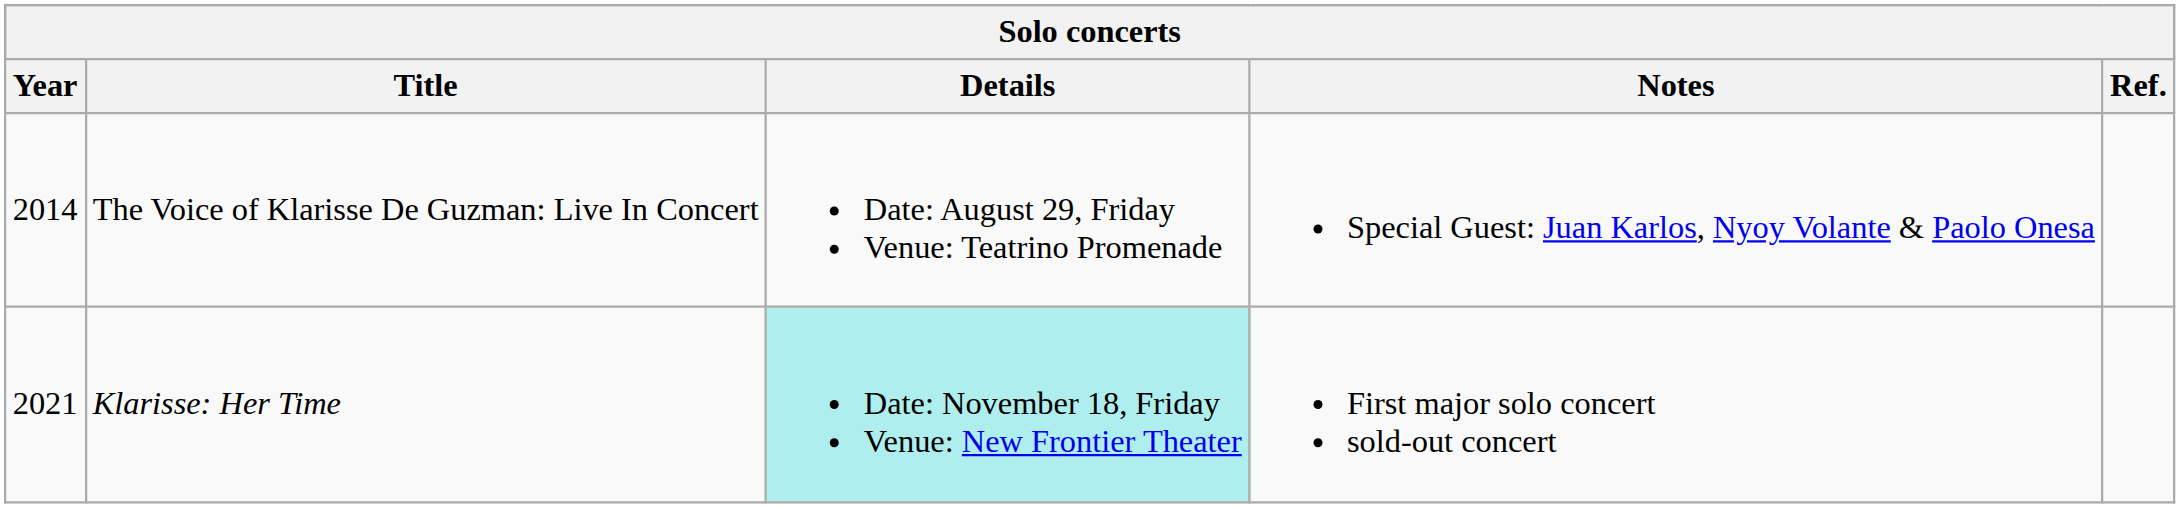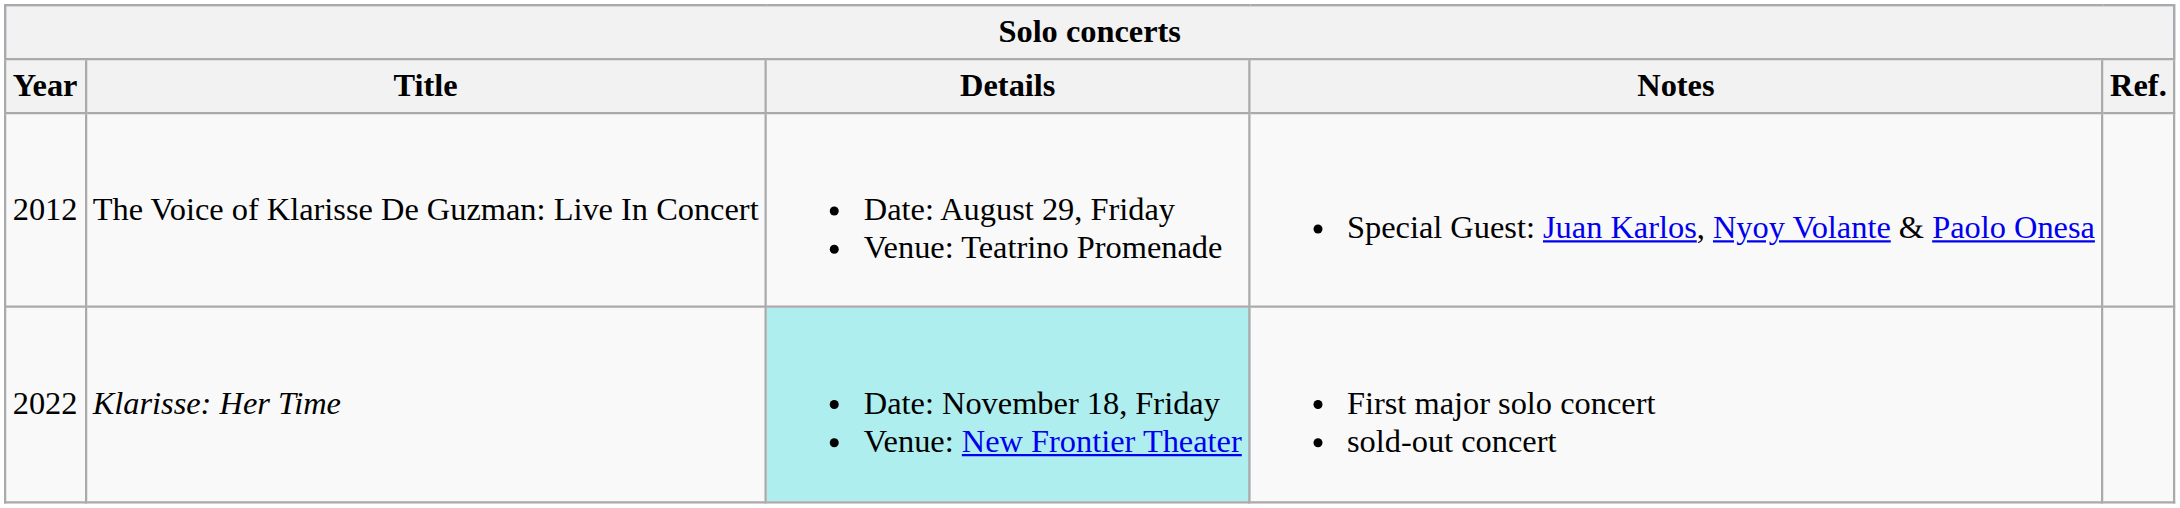The Voice of Klarisse De Guzman: Live In Concert | Year: 2014 -> 2012
Klarisse: Her Time | Year: 2021 -> 2022
